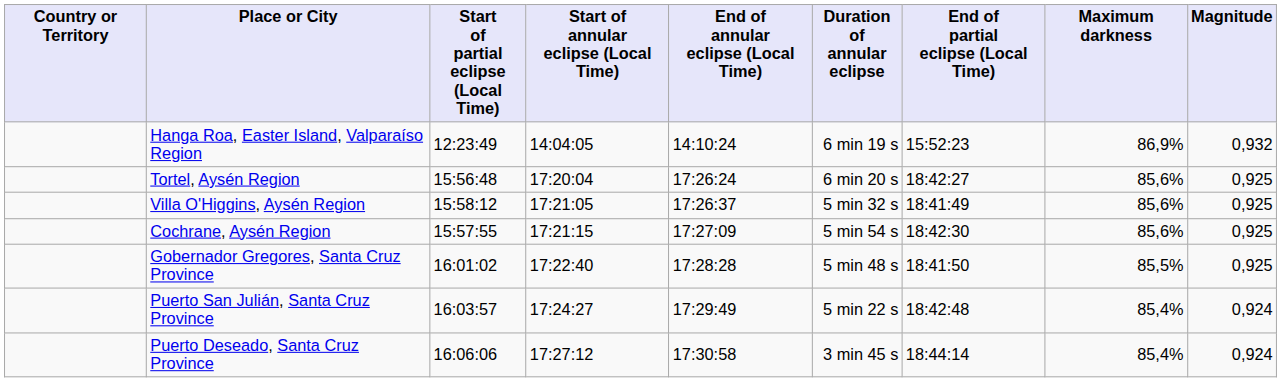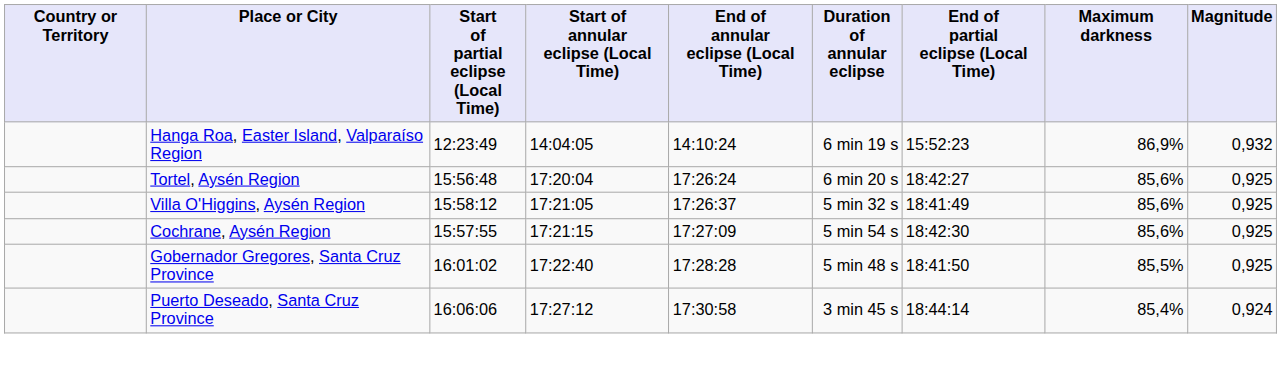- row: Puerto San Julián, Santa Cruz Province | 16:03:57 | 17:24:27 | 17:29:49 | 5 min 22 s | 18:42:48 | 85,4% | 0,924
